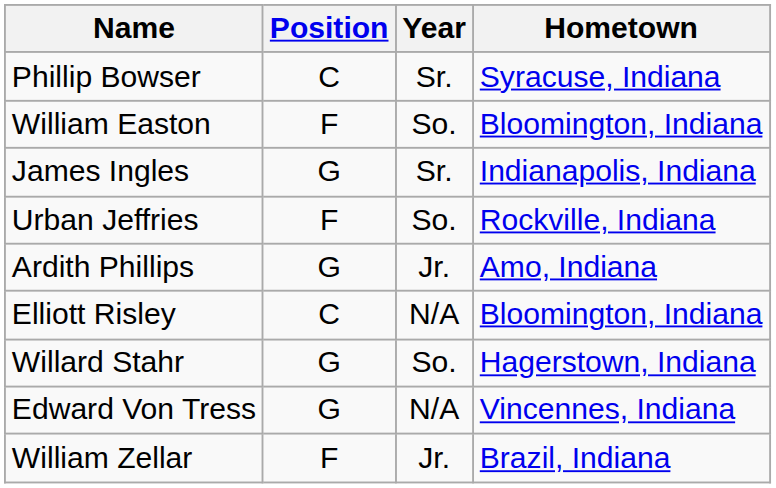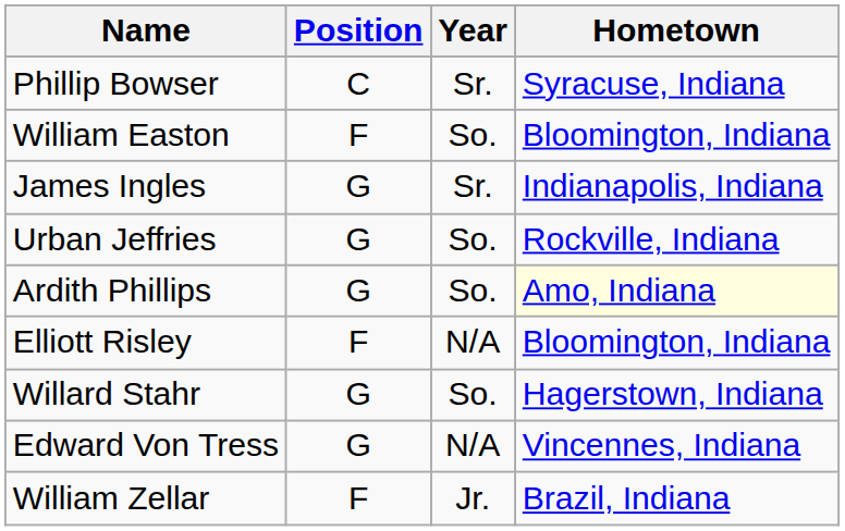Urban Jeffries | Position: F -> G
Ardith Phillips | Year: Jr. -> So.
Ardith Phillips | Hometown: no background -> lightyellow background
Elliott Risley | Position: C -> F
